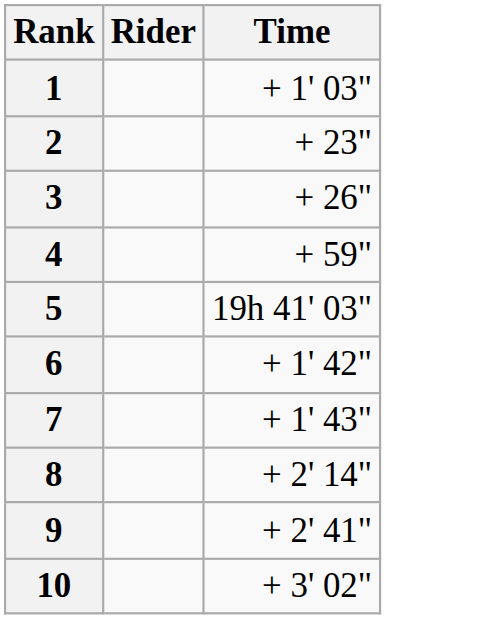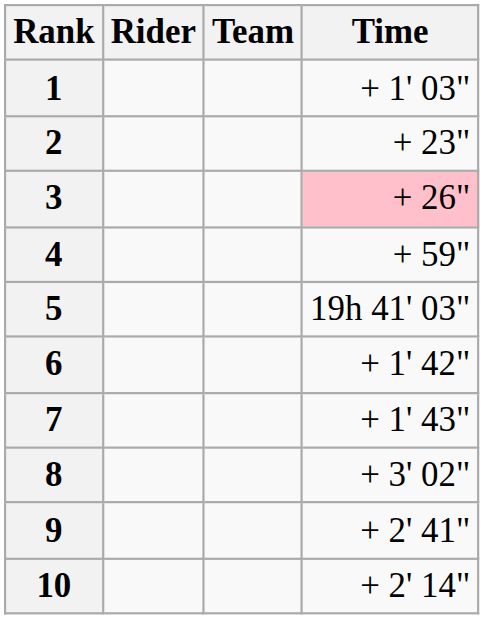+ column: Team
3 | Time: no background -> pink background
8 | Time: + 2' 14" -> + 3' 02"
10 | Time: + 3' 02" -> + 2' 14"
